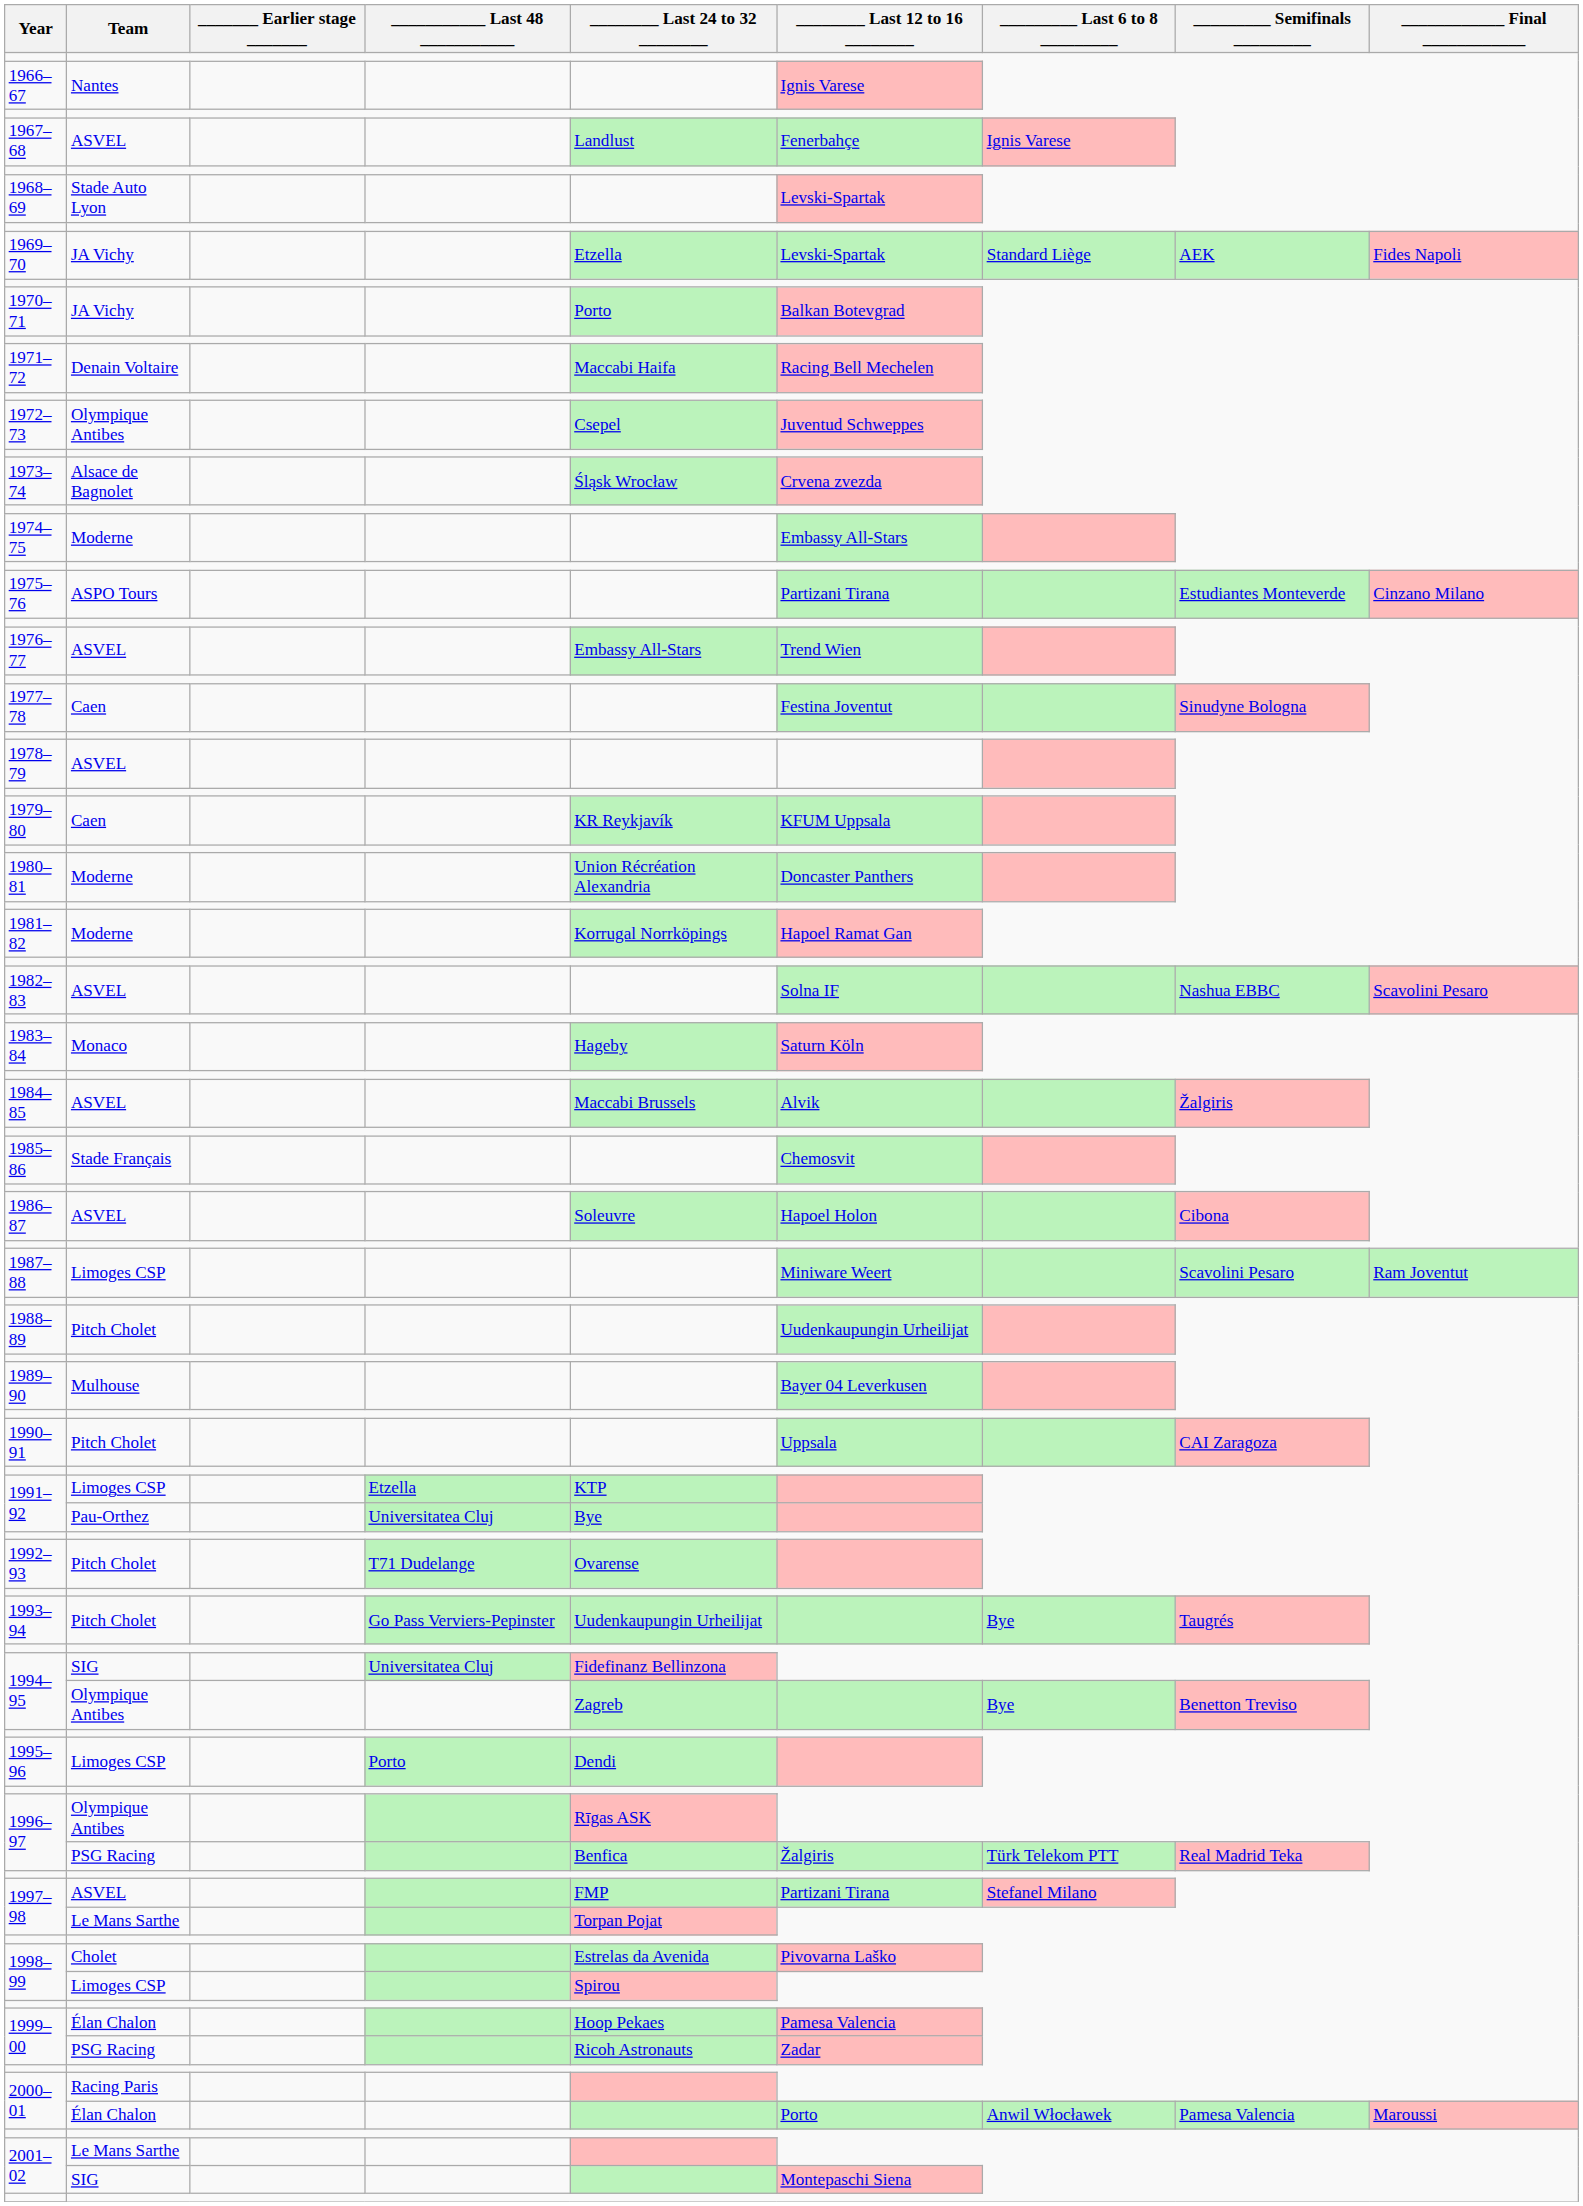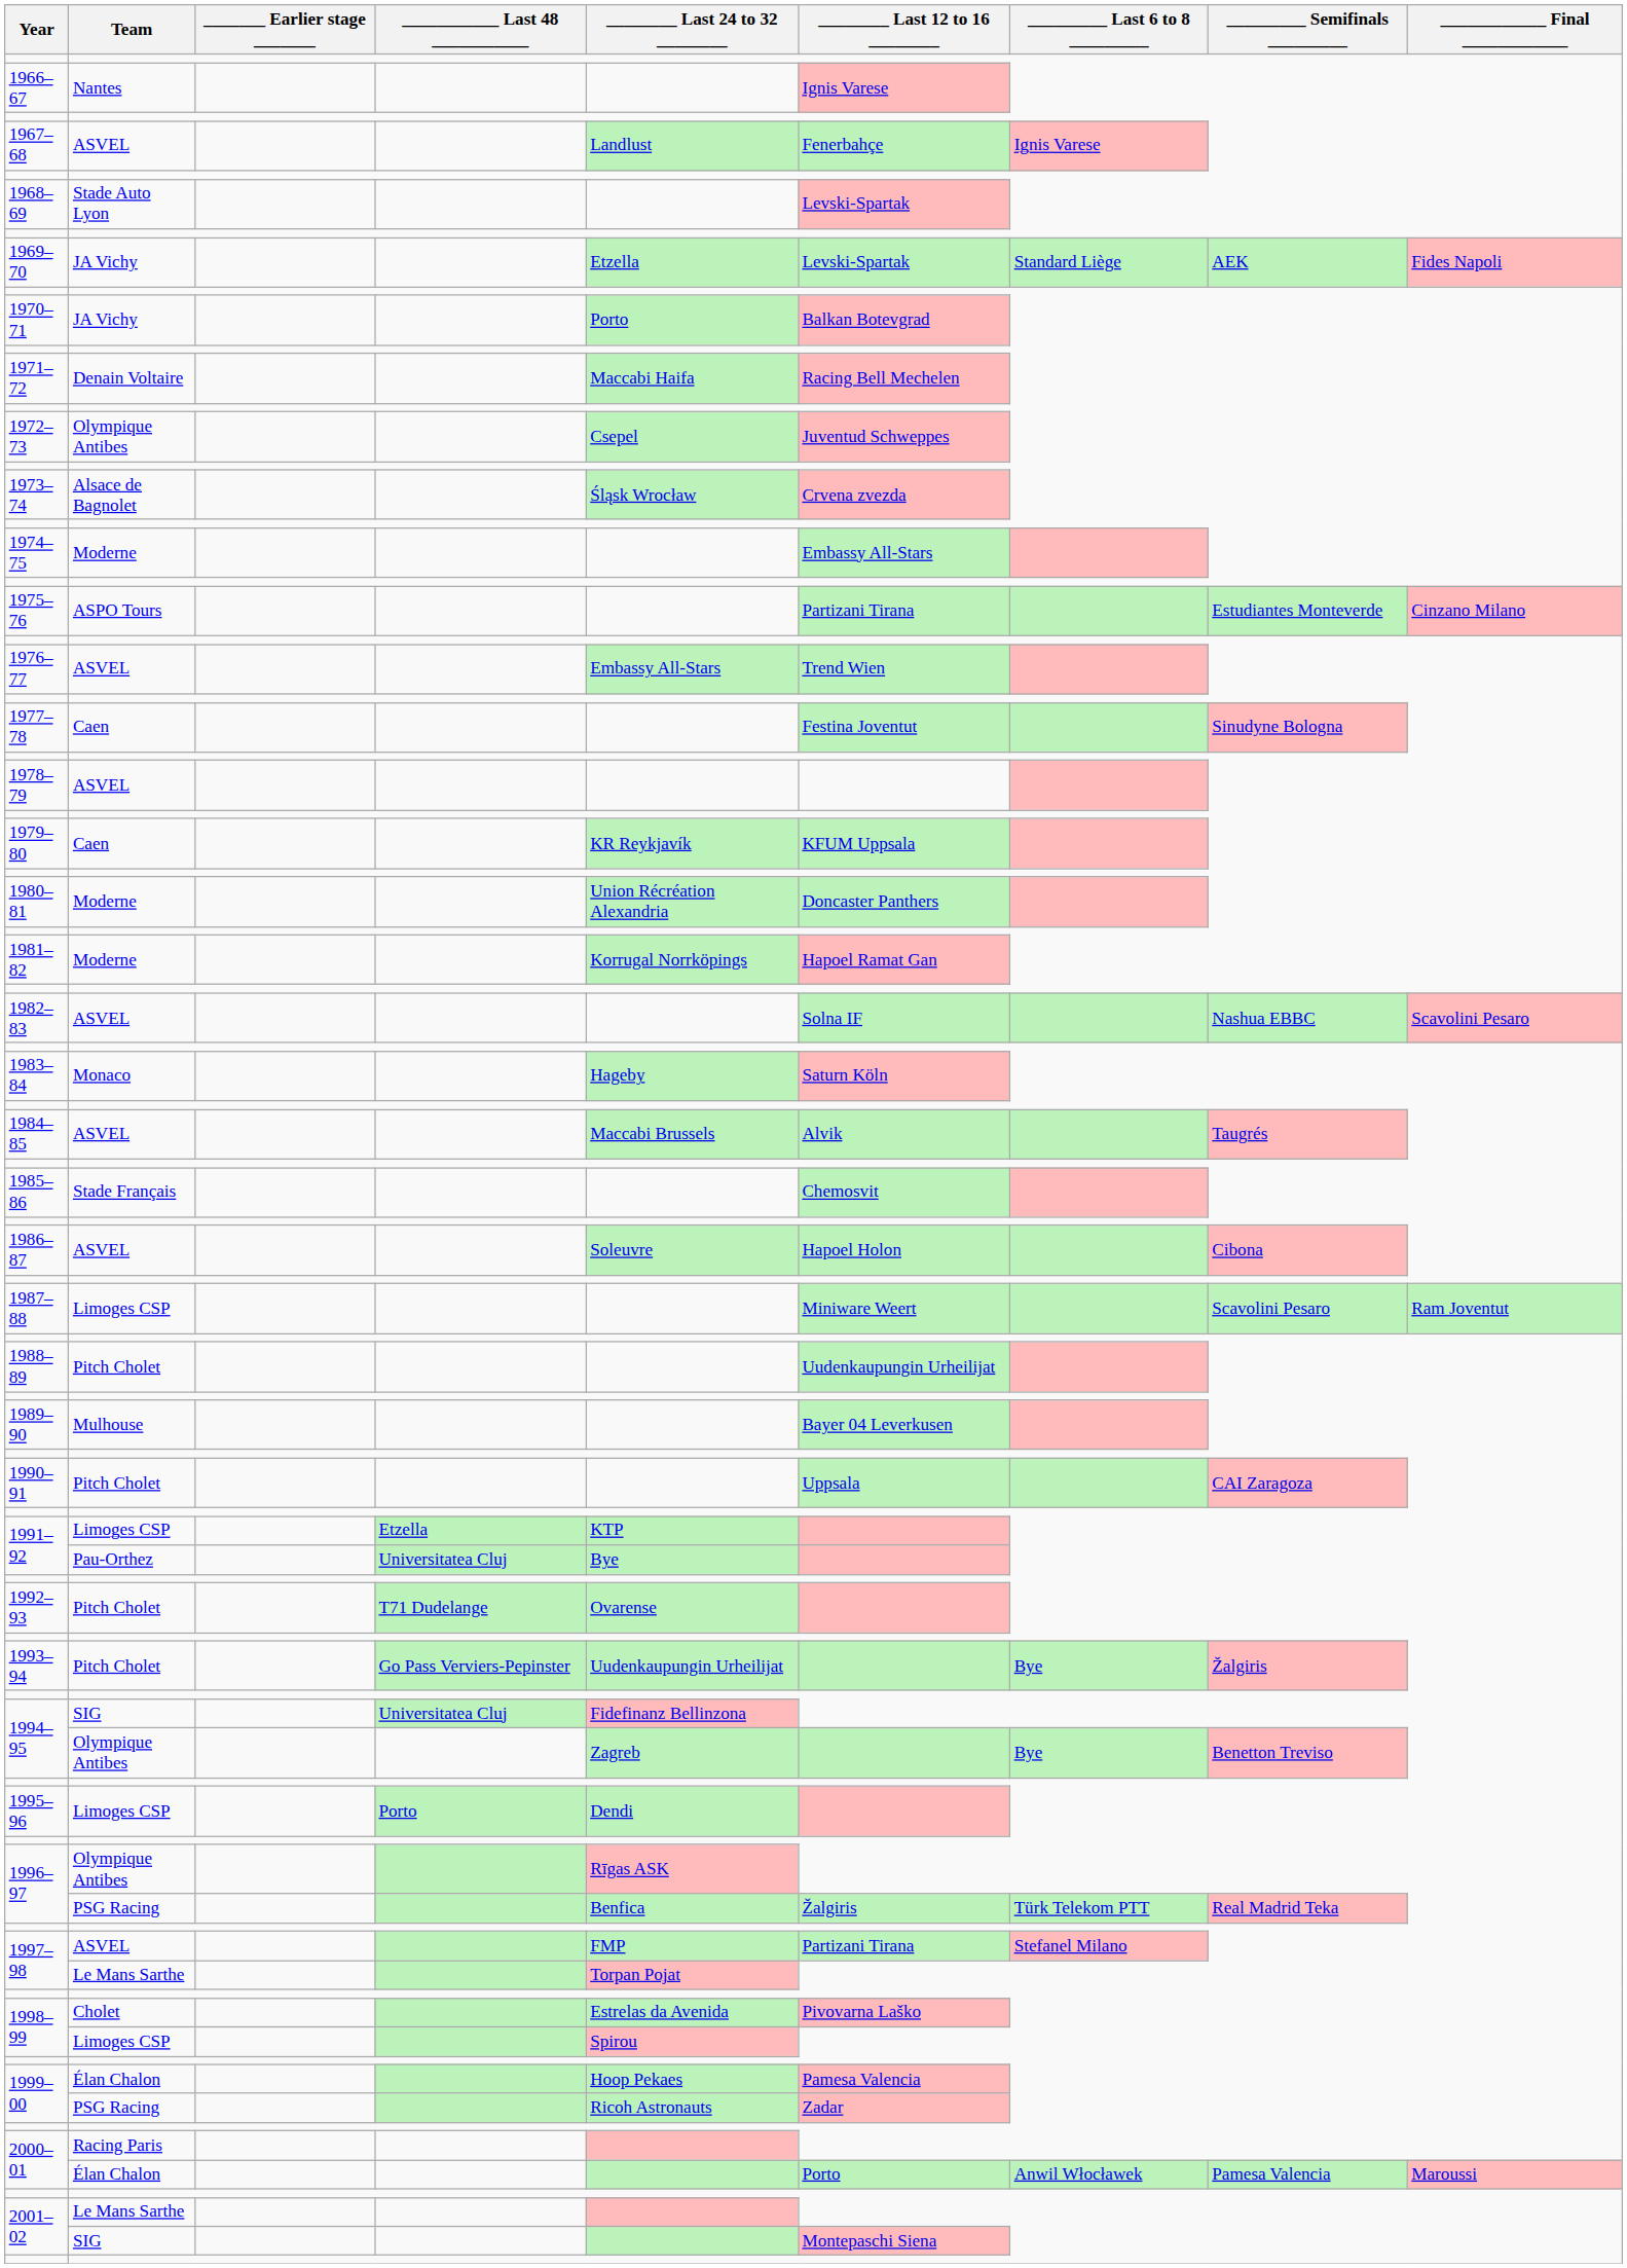1984–85 | _________ Semifinals _________: Žalgiris -> Taugrés
1993–94 | _________ Semifinals _________: Taugrés -> Žalgiris
